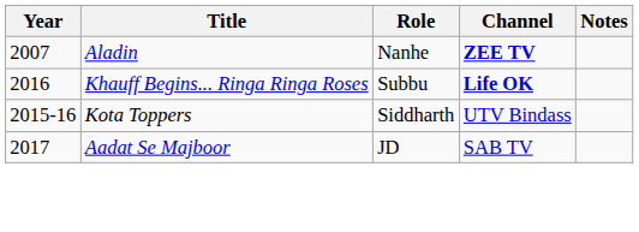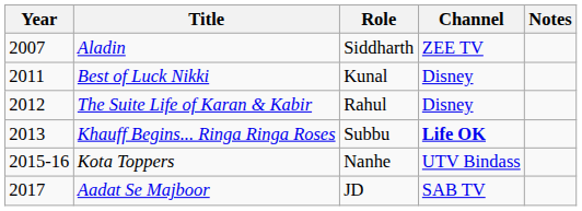Aladin | Role: Nanhe -> Siddharth
Aladin | Channel: bold -> normal
+ row: 2011 | Best of Luck Nikki | Kunal | Disney
+ row: 2012 | The Suite Life of Karan & Kabir | Rahul | Disney
Khauff Begins... Ringa Ringa Roses | Year: 2016 -> 2013
Kota Toppers | Role: Siddharth -> Nanhe
